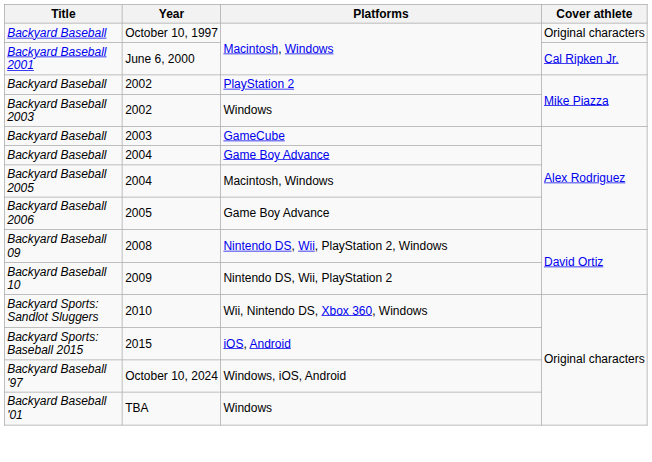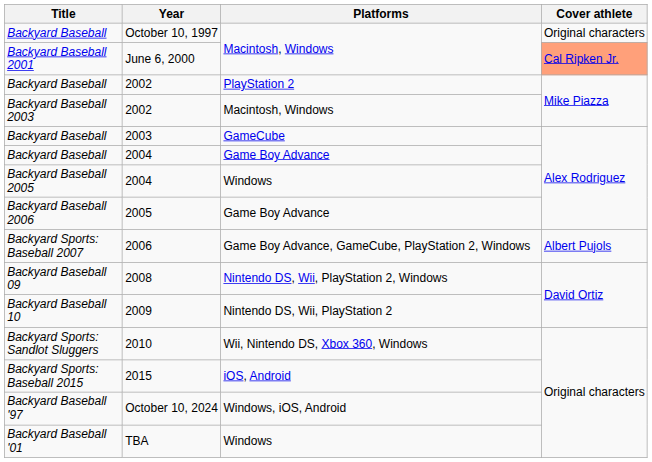June 6, 2000 | Cover athlete: no background -> lightsalmon background
Backyard Baseball 2003 / 2002 | Platforms: Windows -> Macintosh, Windows
Backyard Baseball 2005 / 2004 | Platforms: Macintosh, Windows -> Windows
+ row: Backyard Sports: Baseball 2007 | 2006 | Game Boy Advance, GameCube, PlayStation 2, Windows | Albert Pujols
